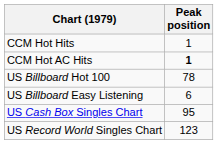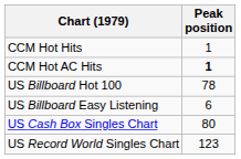US Cash Box Singles Chart | Peak position: 95 -> 80
